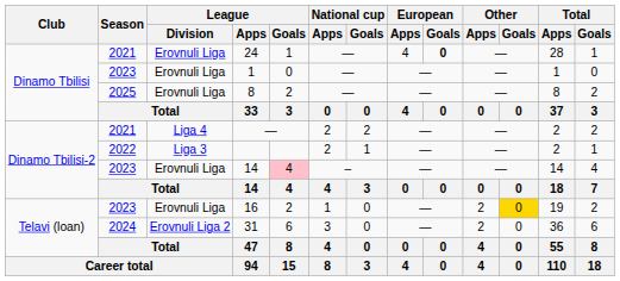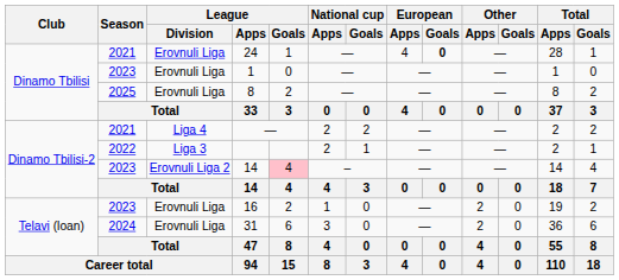2023 / 14 | League / Division: Erovnuli Liga -> Erovnuli Liga 2
16 | Other / Goals: gold background -> no background
31 | League / Division: Erovnuli Liga 2 -> Erovnuli Liga
